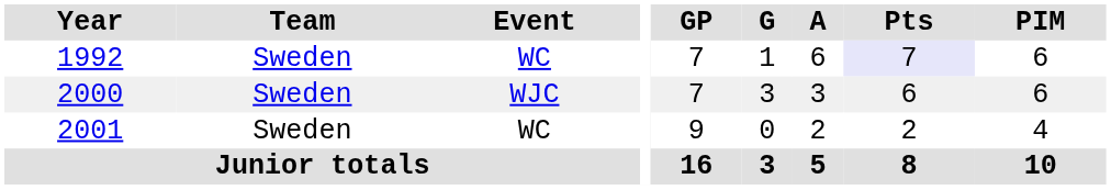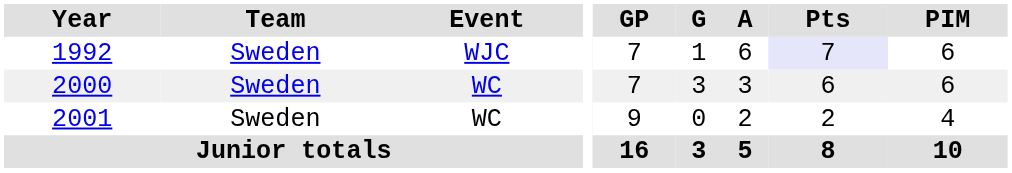1992 | Event: WC -> WJC
2000 | Event: WJC -> WC
